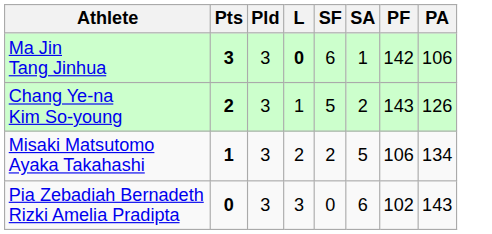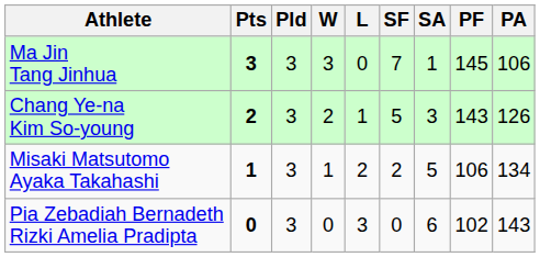+ column: W | 3 | 2 | 1 | 0
Ma Jin Tang Jinhua | L: bold -> normal
Ma Jin Tang Jinhua | SF: 6 -> 7
Ma Jin Tang Jinhua | PF: 142 -> 145
Chang Ye-na Kim So-young | SA: 2 -> 3
